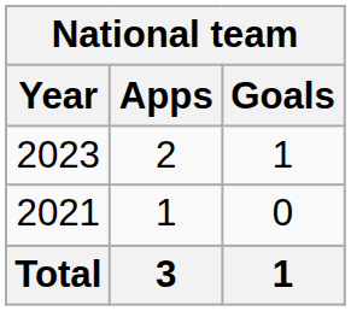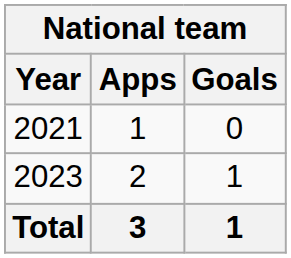rows swapped: 2021 <-> 2023
